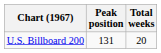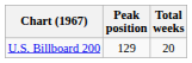U.S. Billboard 200 | Peak position: 131 -> 129
